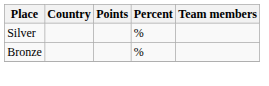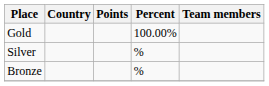+ row: Gold | 100.00%
